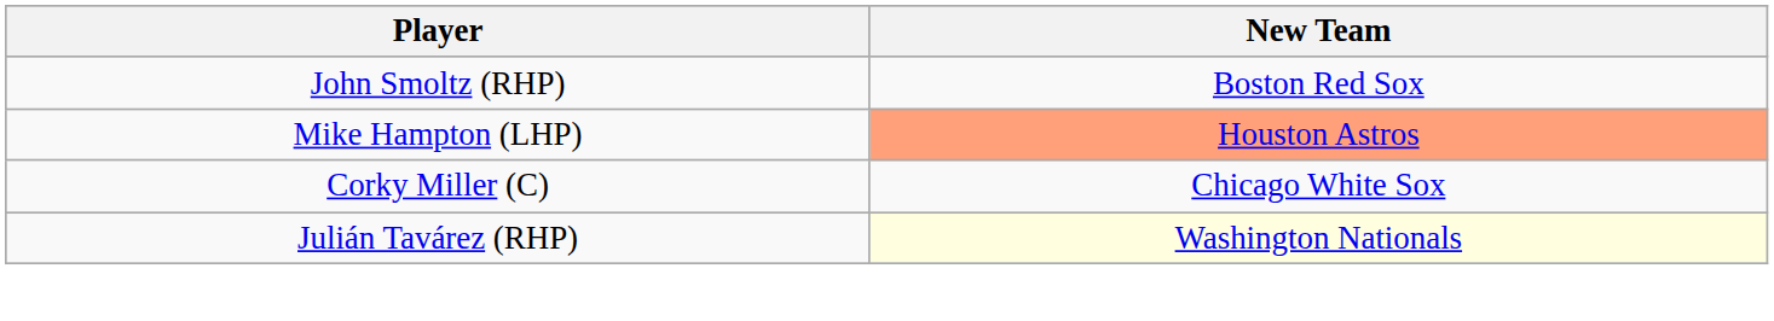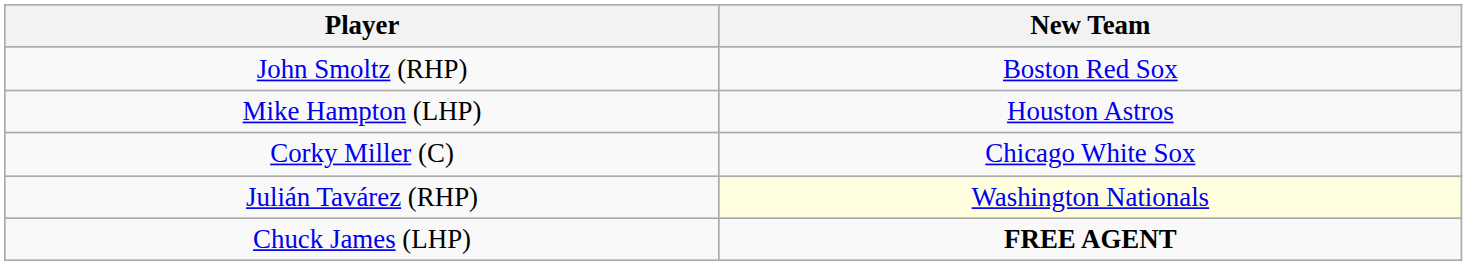Mike Hampton (LHP) | New Team: lightsalmon background -> no background
+ row: Chuck James (LHP) | FREE AGENT
